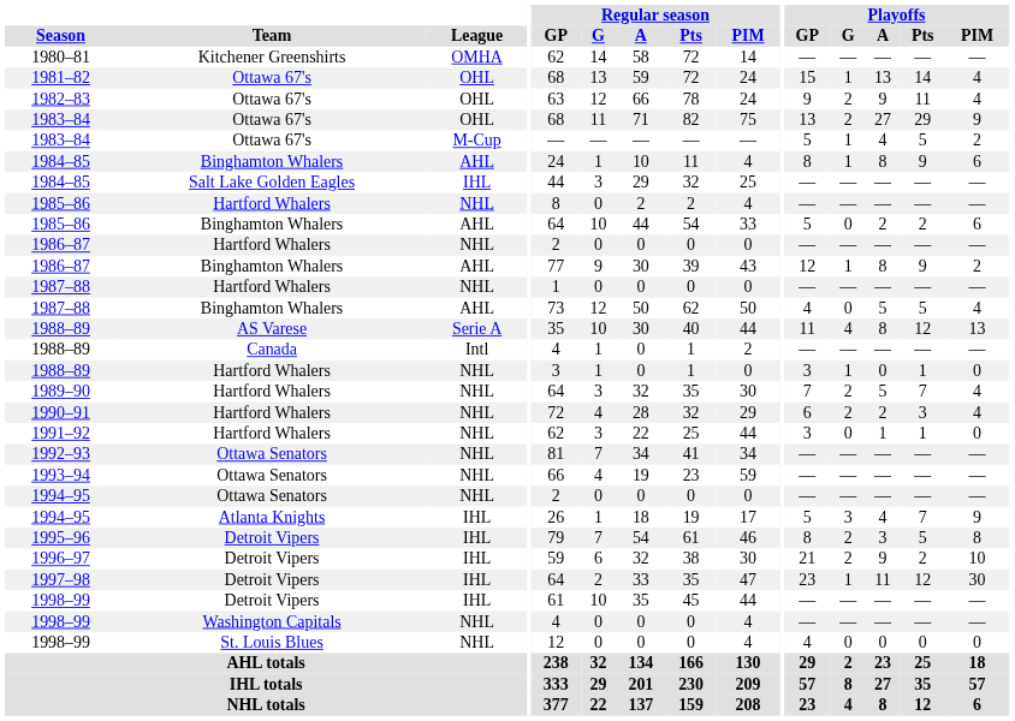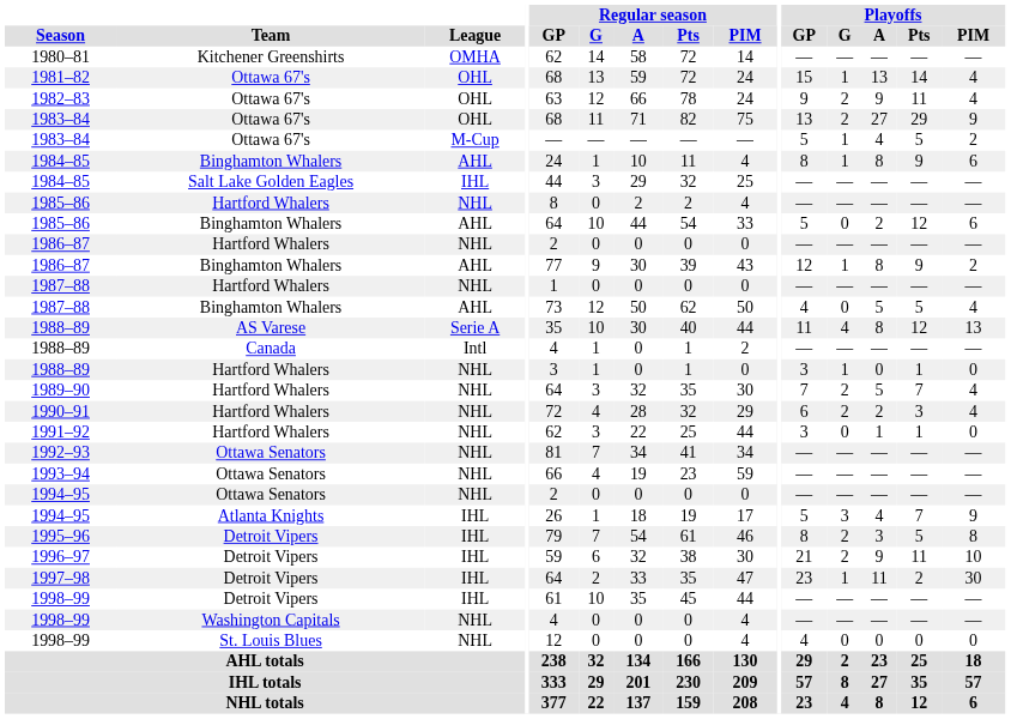1985–86 / Binghamton Whalers | Playoffs / Pts: 2 -> 12
1996–97 | Playoffs / Pts: 2 -> 11
1997–98 | Playoffs / Pts: 12 -> 2
